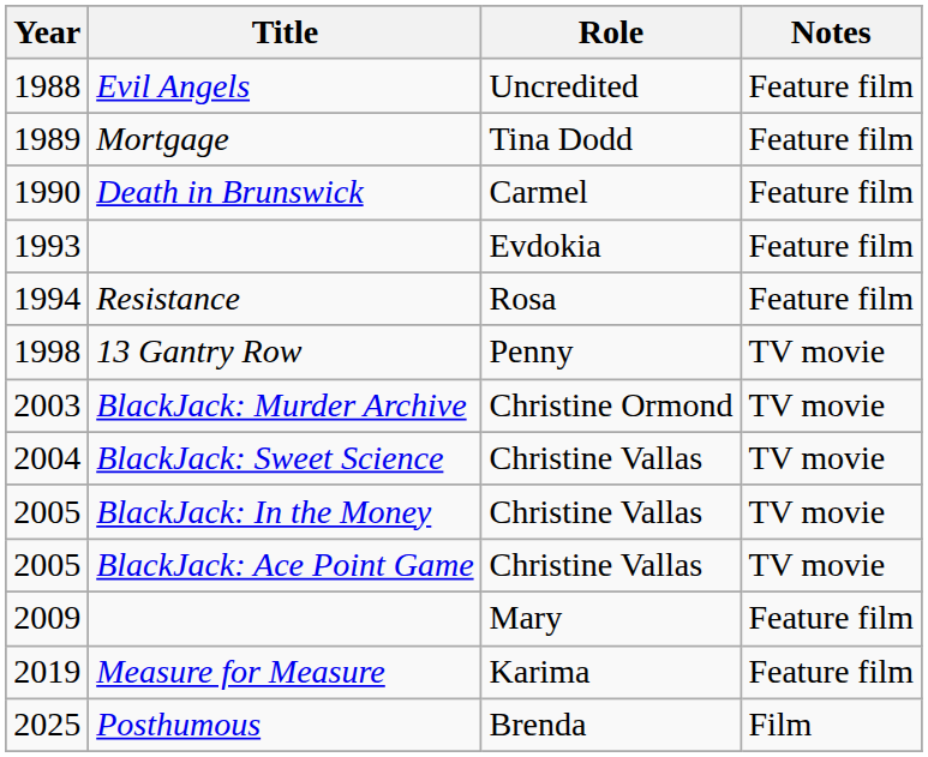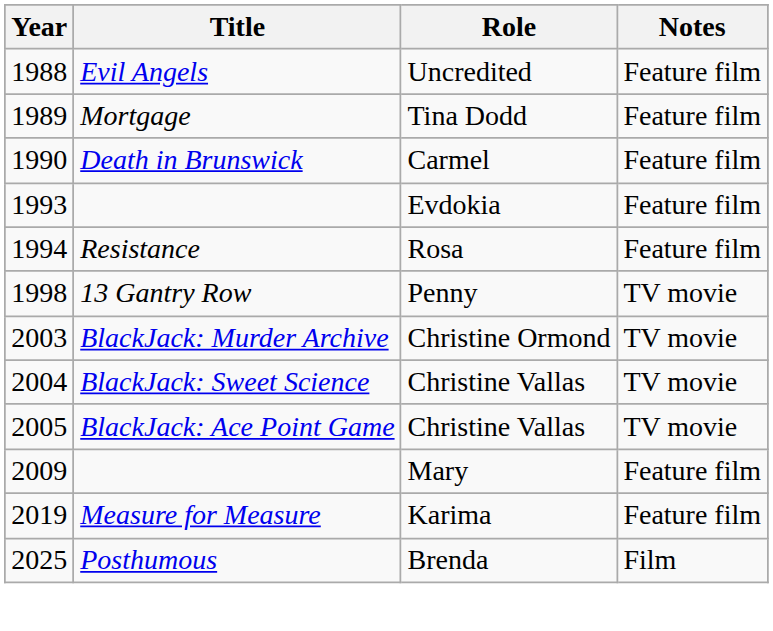- row: 2005 | BlackJack: In the Money | Christine Vallas | TV movie
